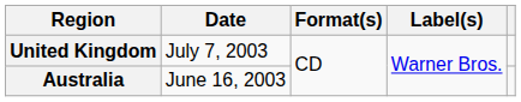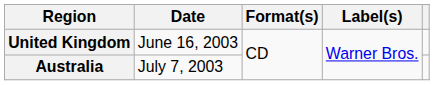United Kingdom | Date: July 7, 2003 -> June 16, 2003
Australia | Date: June 16, 2003 -> July 7, 2003
